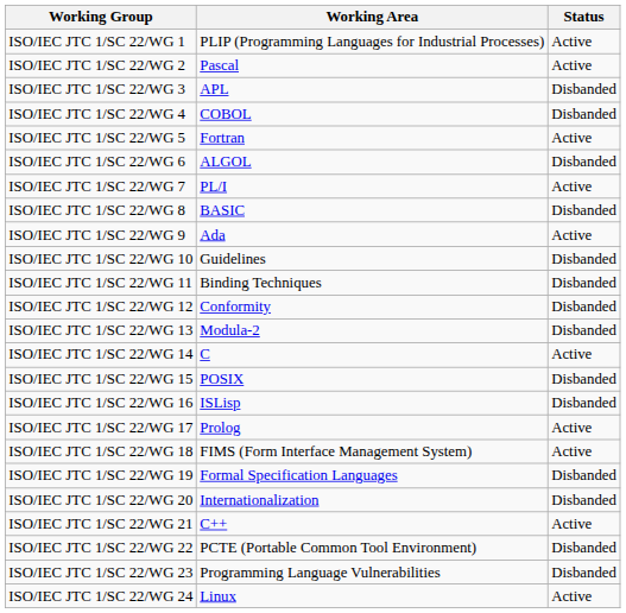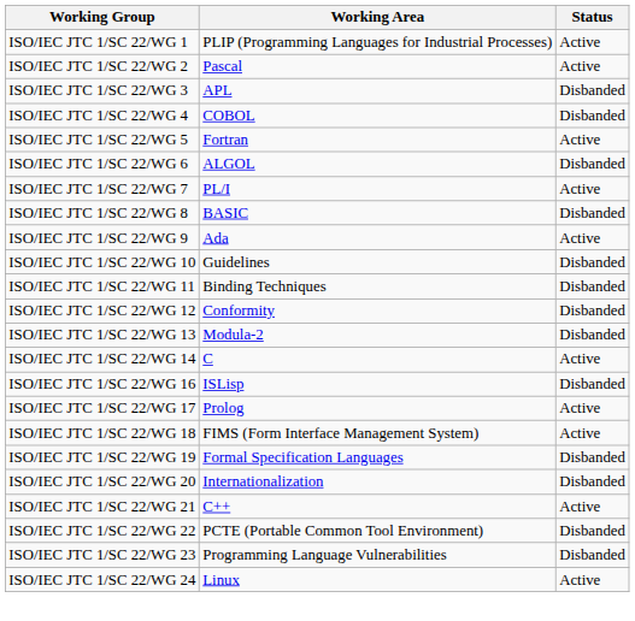- row: ISO/IEC JTC 1/SC 22/WG 15 | POSIX | Disbanded
